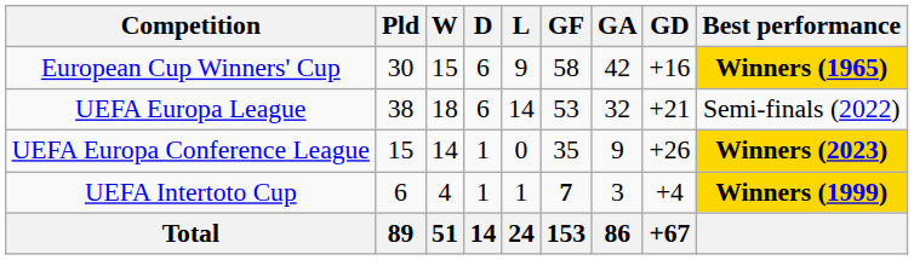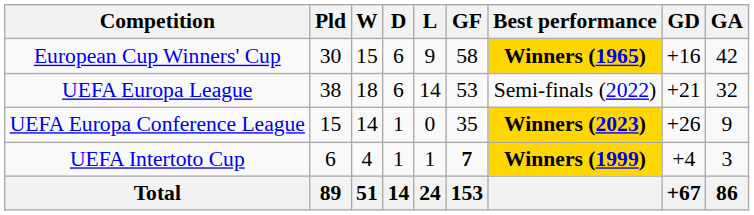columns swapped: GA <-> Best performance
